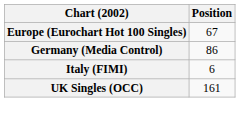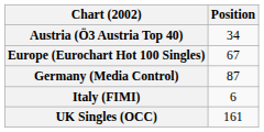+ row: Austria (Ö3 Austria Top 40) | 34
Germany (Media Control) | Position: 86 -> 87
